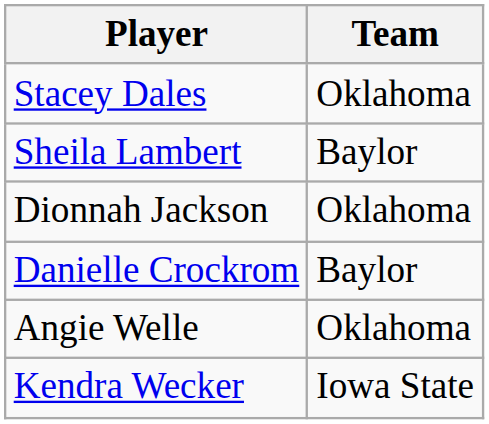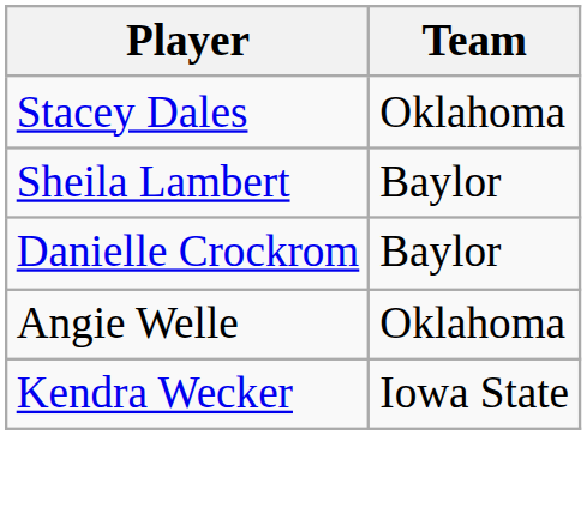- row: Dionnah Jackson | Oklahoma
